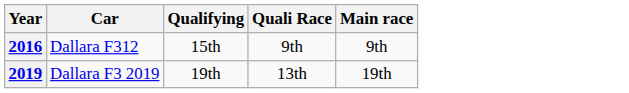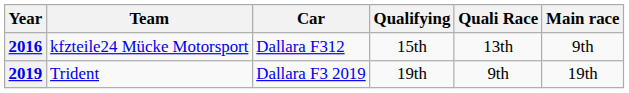+ column: Team | kfzteile24 Mücke Motorsport | Trident
2016 | Quali Race: 9th -> 13th
2019 | Quali Race: 13th -> 9th
